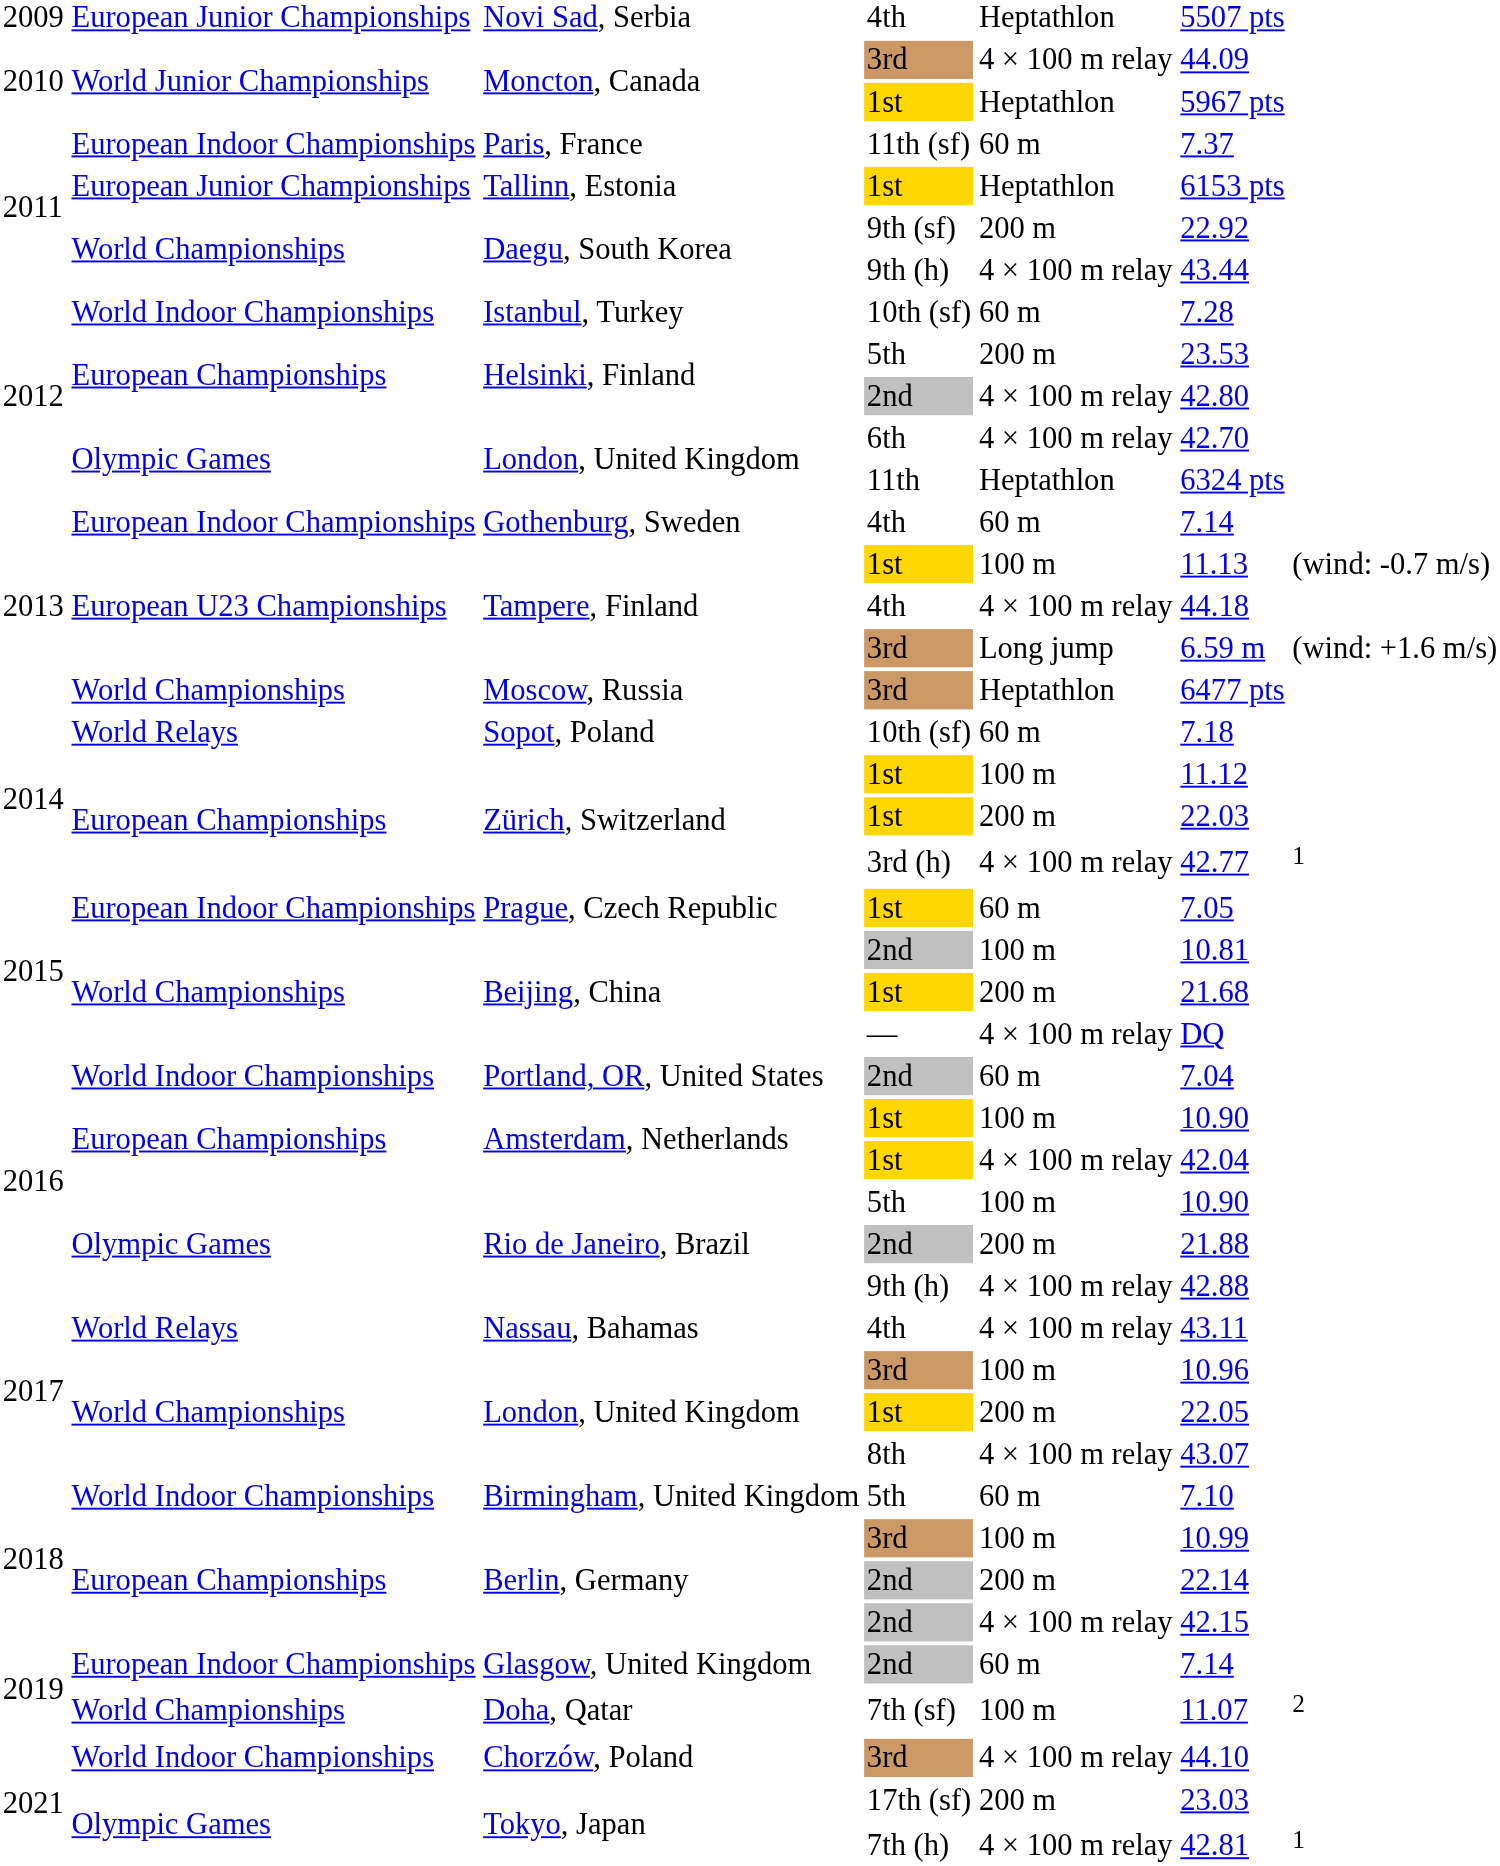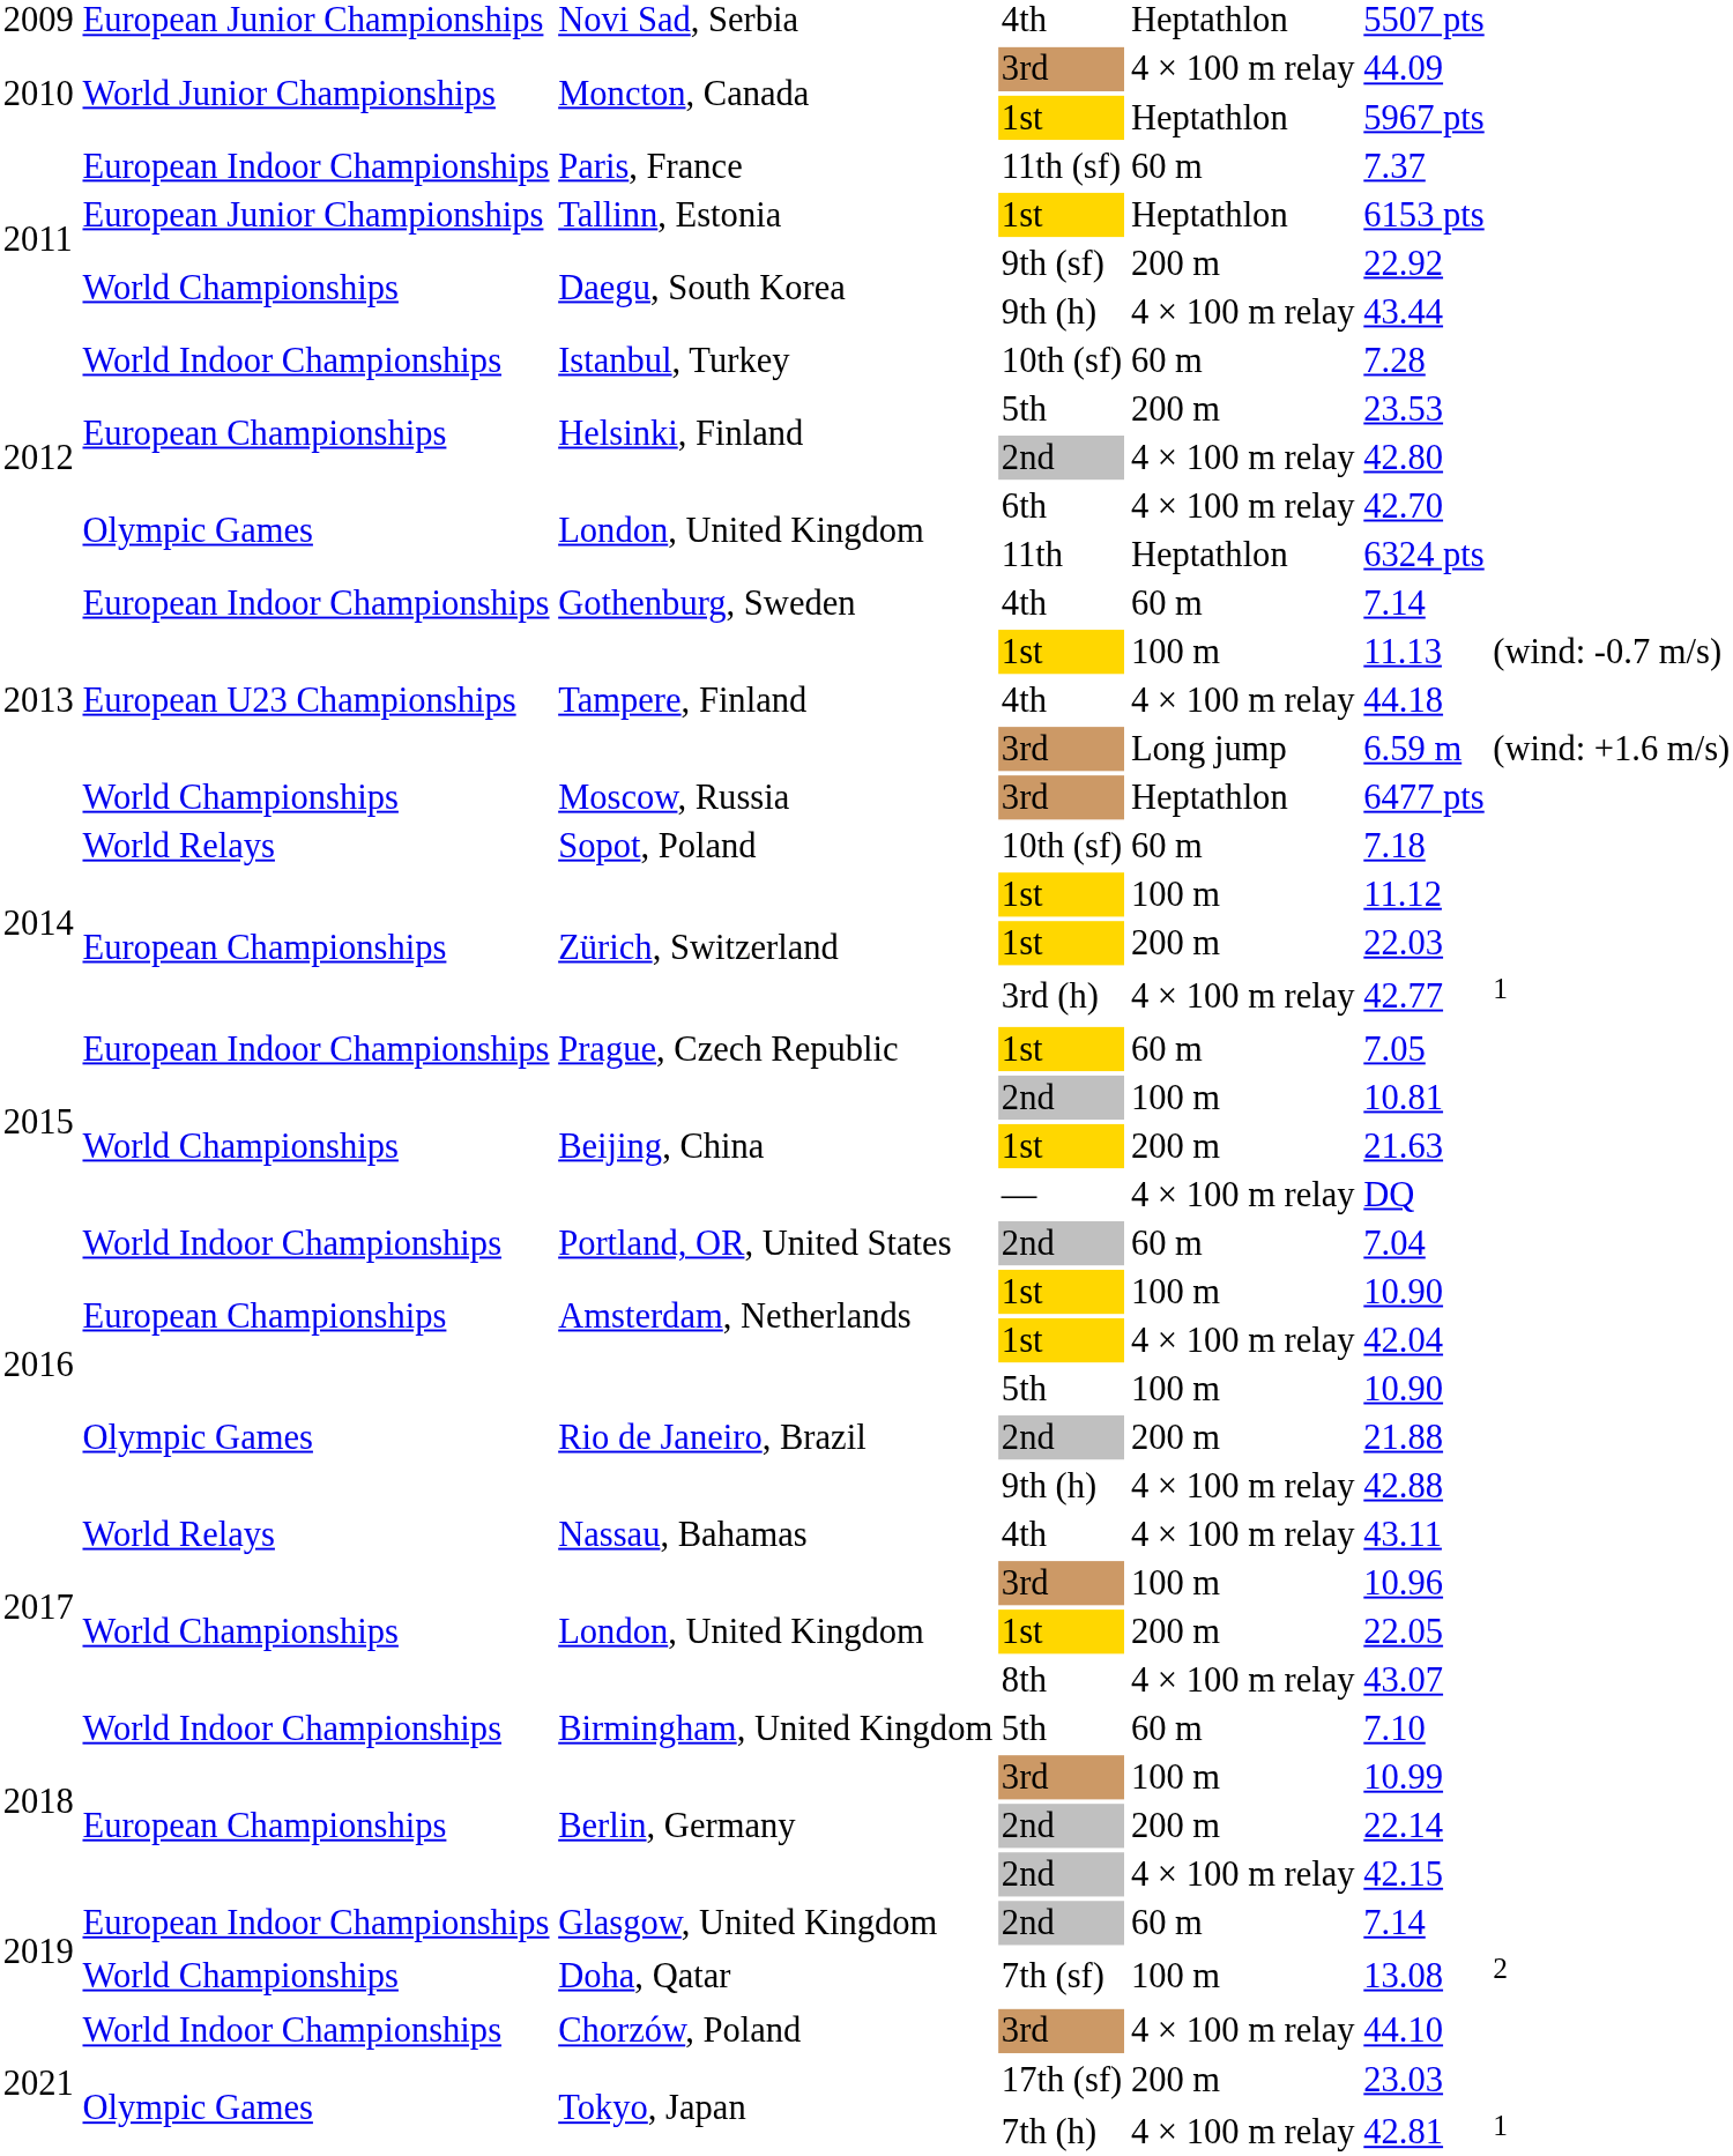Beijing, China / 1st | column 6: 21.68 -> 21.63
Doha, Qatar | column 6: 11.07 -> 13.08
